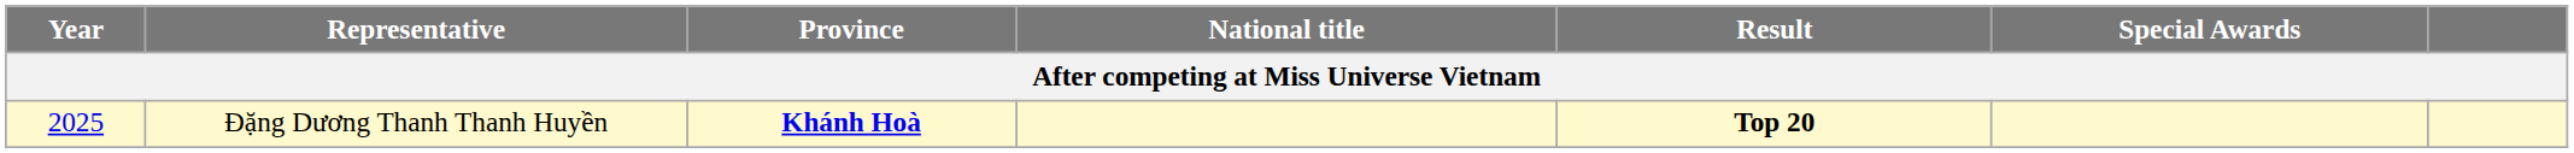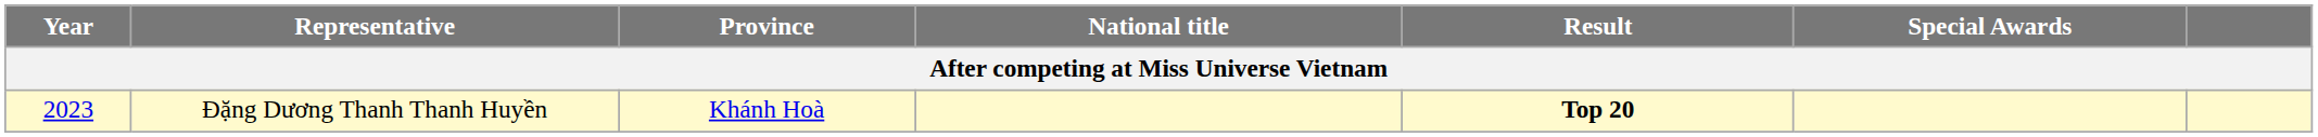Đặng Dương Thanh Thanh Huyền | Year: 2025 -> 2023
Đặng Dương Thanh Thanh Huyền | Province: bold -> normal
